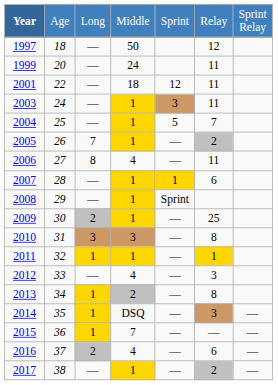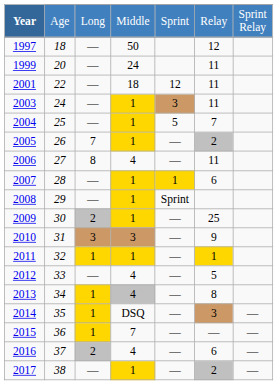2010 | column 6: 8 -> 9
2012 | column 6: 3 -> 5
2013 | column 4: 2 -> 4
